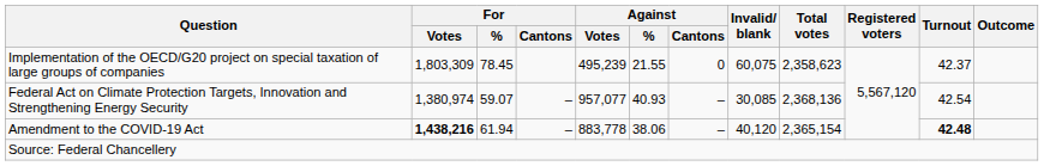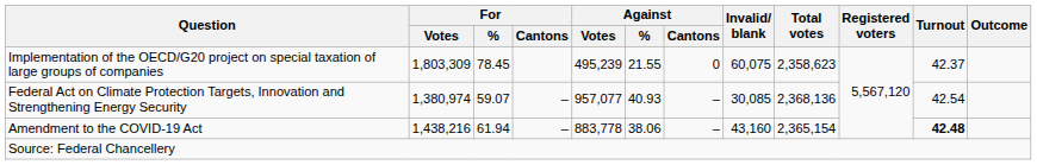Amendment to the COVID-19 Act | For / Votes: bold -> normal
Amendment to the COVID-19 Act | Invalid/ blank: 40,120 -> 43,160
